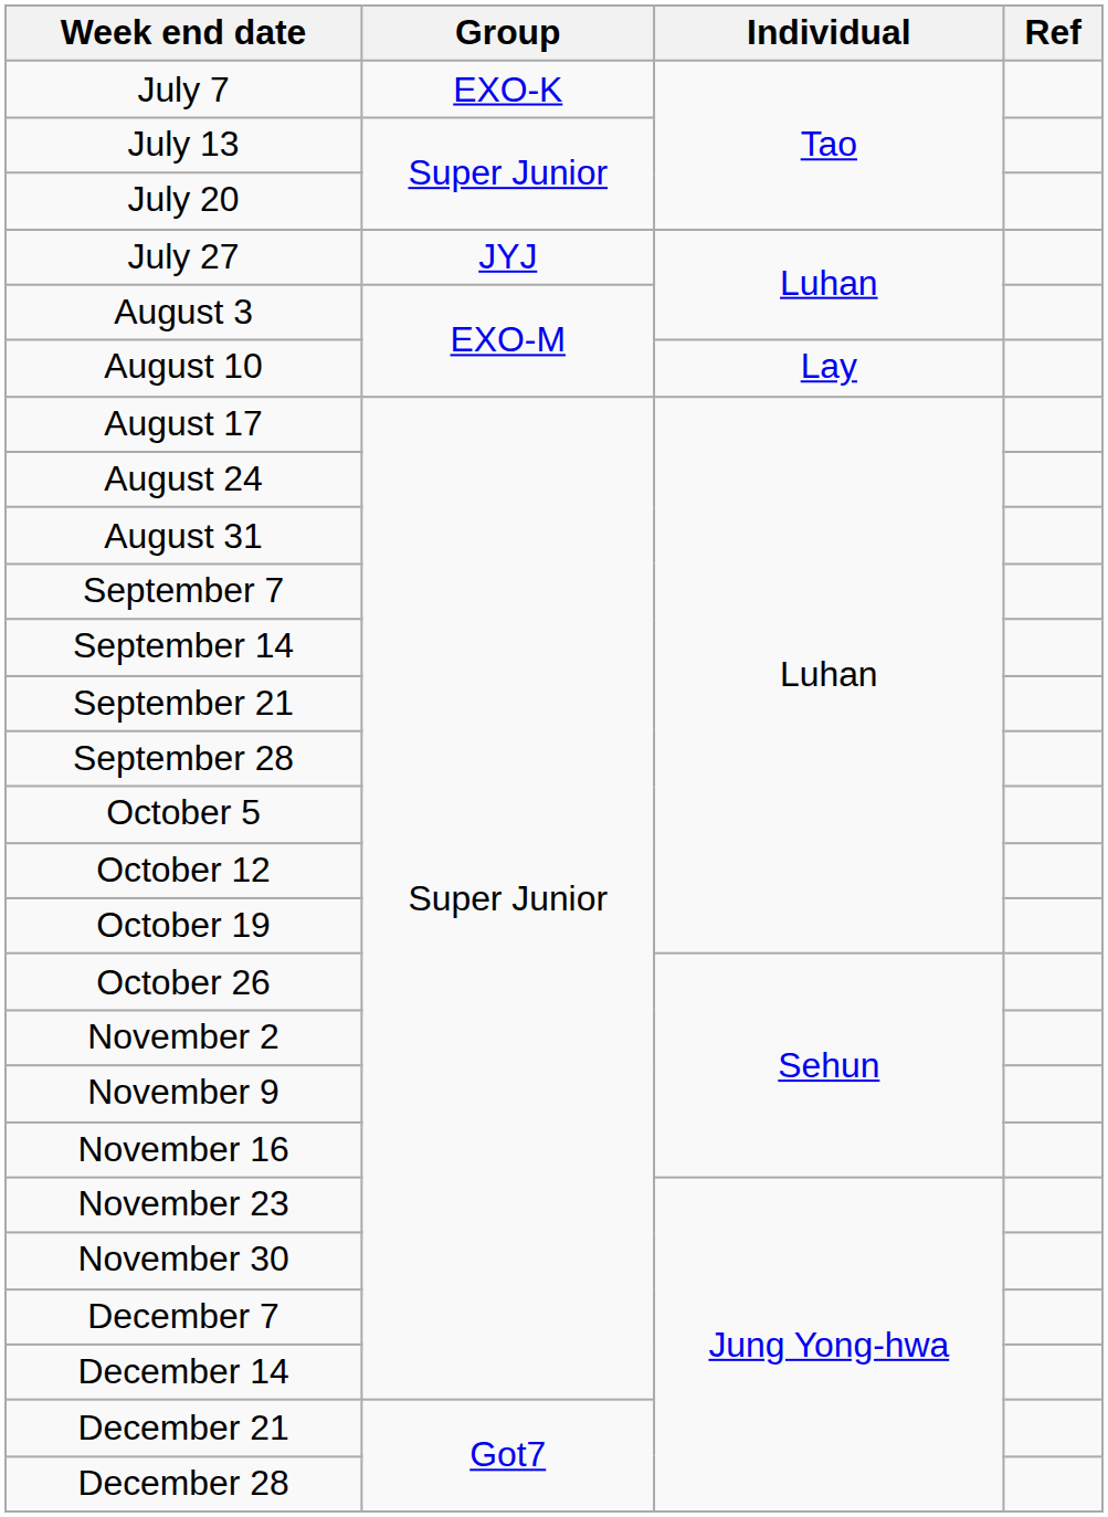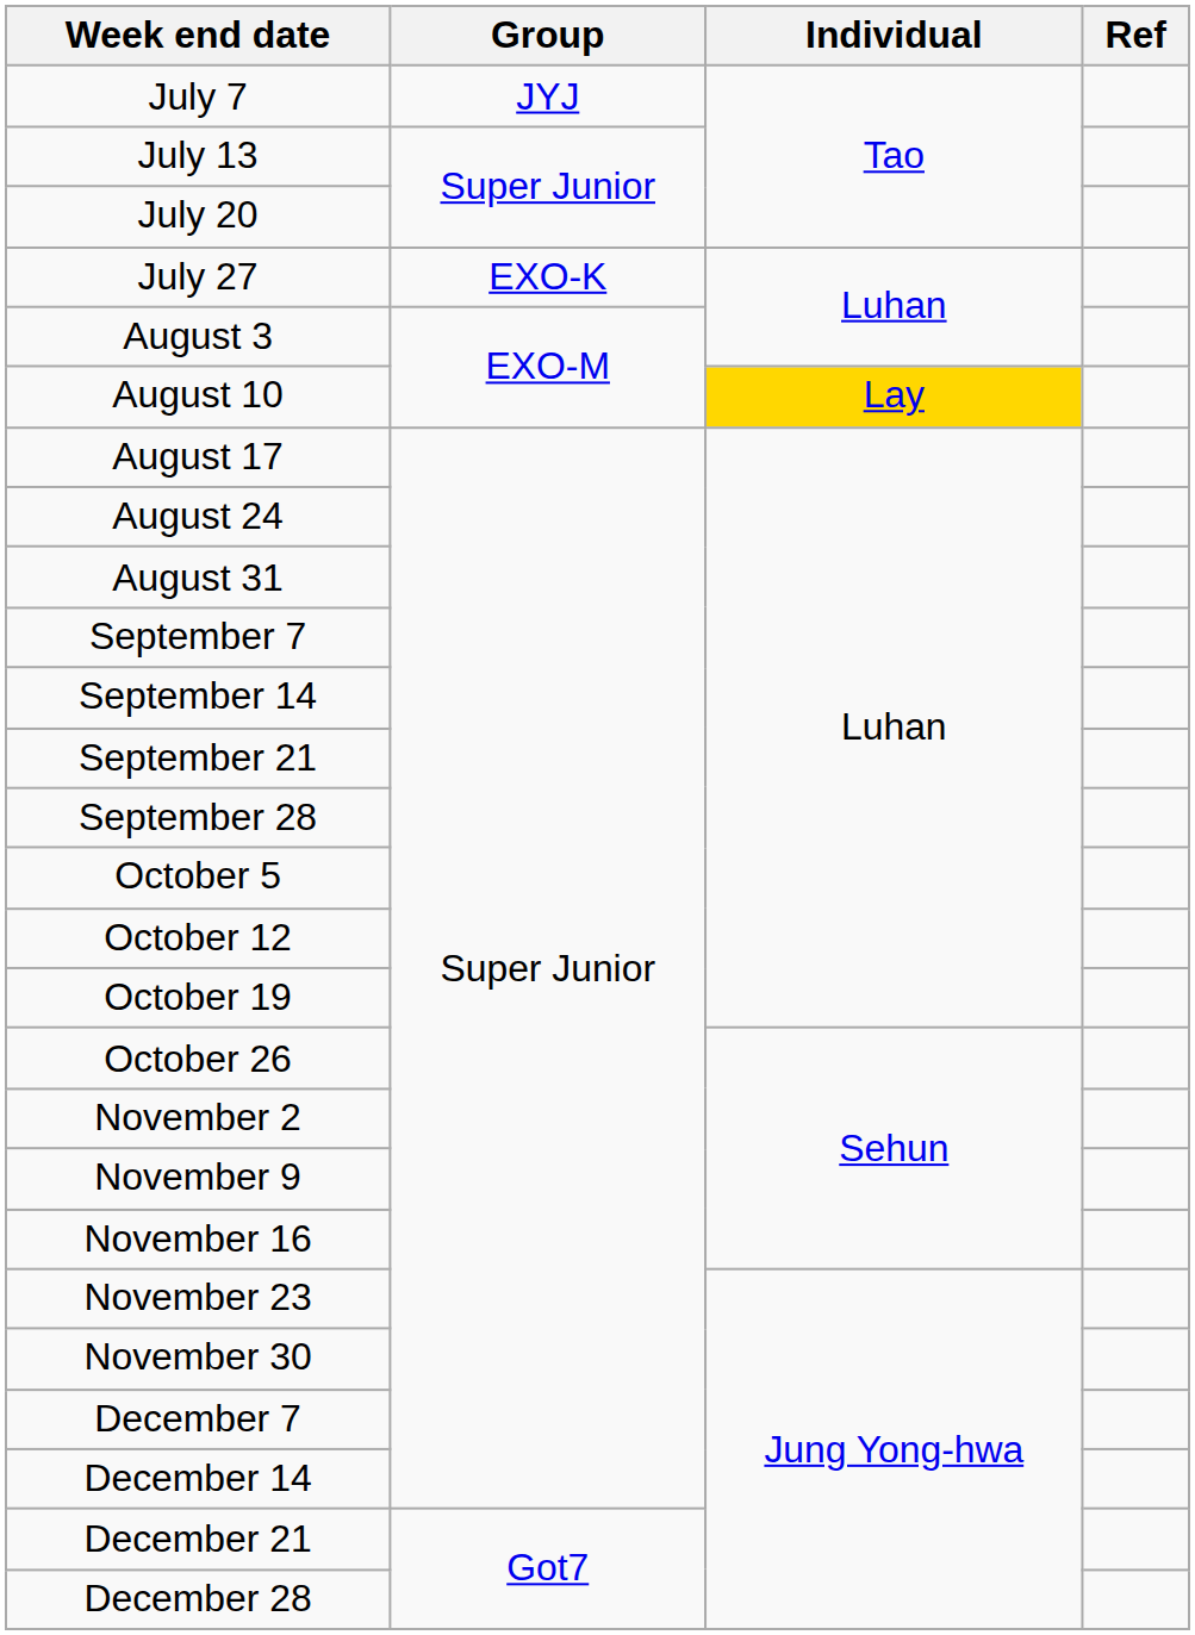July 7 | Group: EXO-K -> JYJ
July 27 | Group: JYJ -> EXO-K
August 10 | Individual: no background -> gold background
